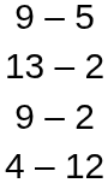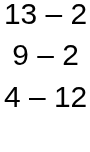- row: 9 – 5
